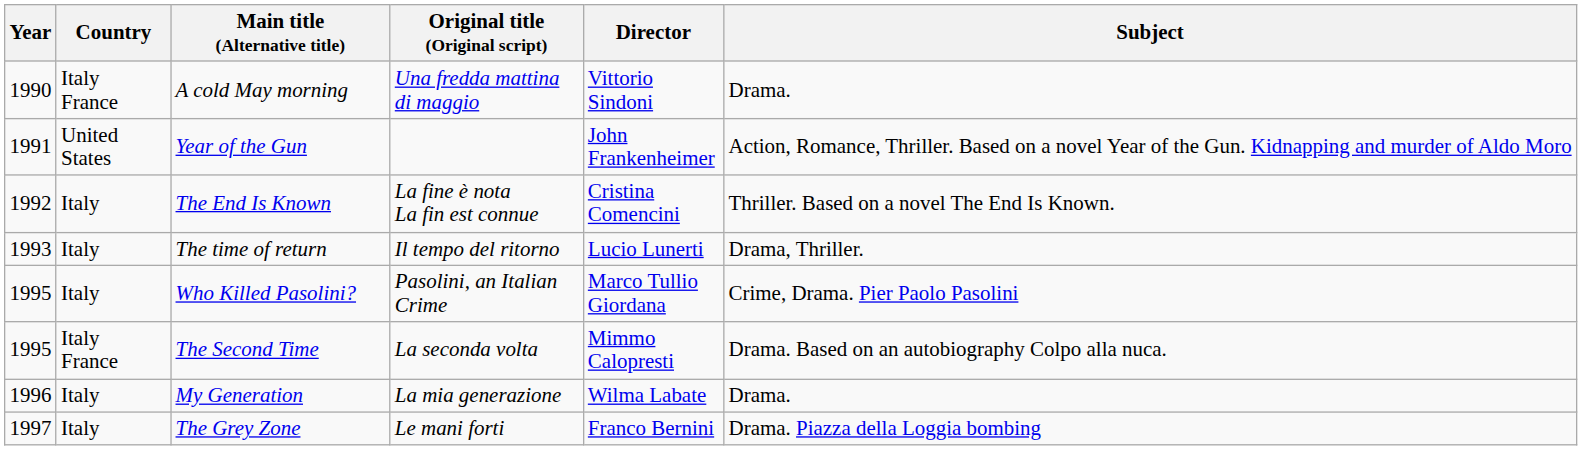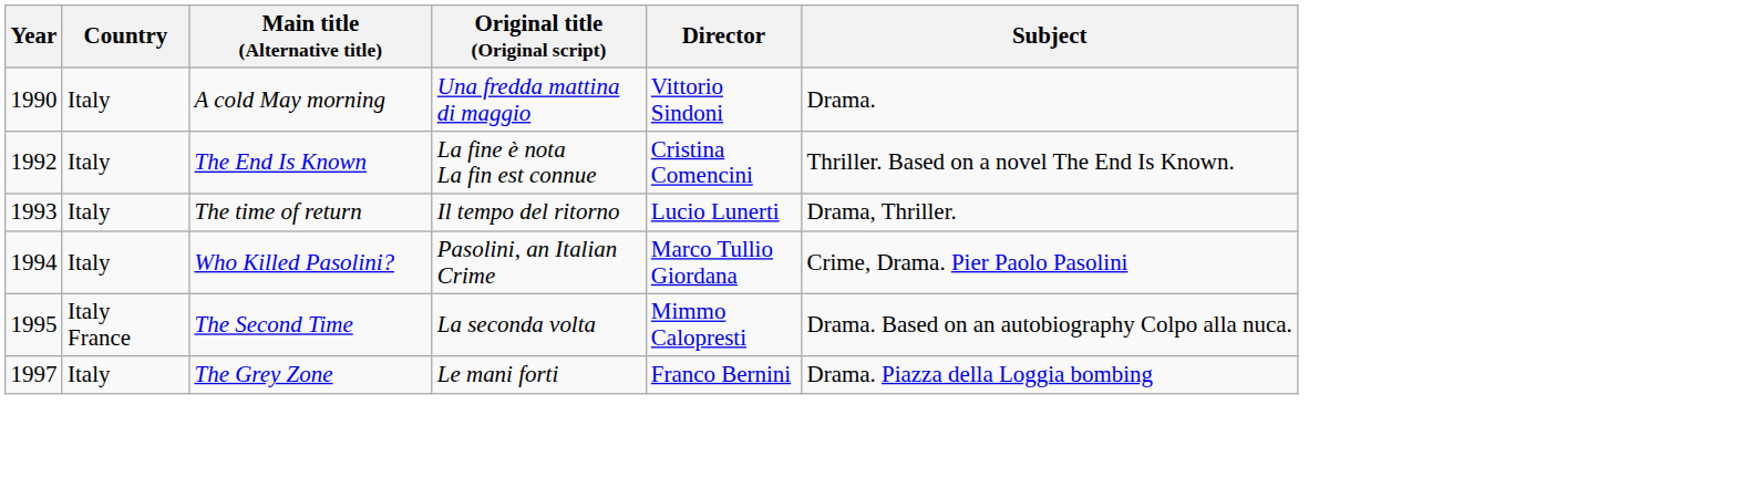A cold May morning | Country: Italy France -> Italy
- row: 1991 | United States | Year of the Gun | John Frankenheimer | Action, Romance, Thriller. Based on a novel Year of the Gun. Kidnapping and murder of Aldo Moro
Who Killed Pasolini? | Year: 1995 -> 1994
- row: 1996 | Italy | My Generation | La mia generazione | Wilma Labate | Drama.
